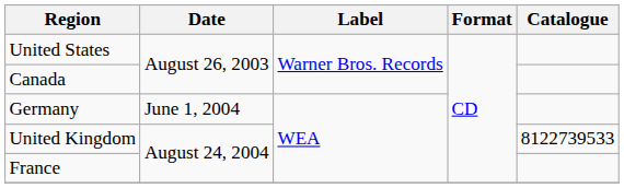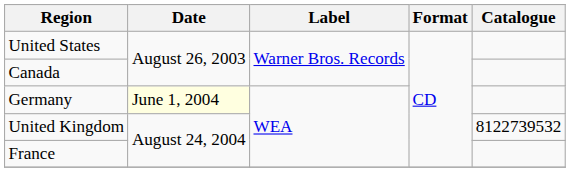Germany | Date: no background -> lightyellow background
United Kingdom | Catalogue: 8122739533 -> 8122739532
